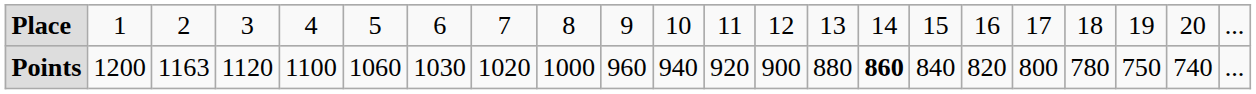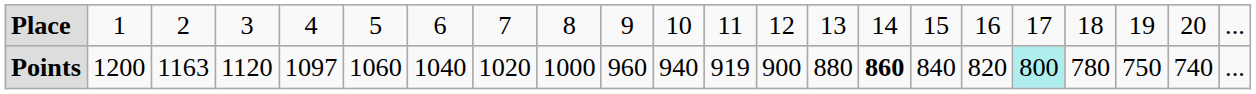Points | column 5: 1100 -> 1097
Points | column 7: 1030 -> 1040
Points | column 12: 920 -> 919
Points | column 18: no background -> paleturquoise background
